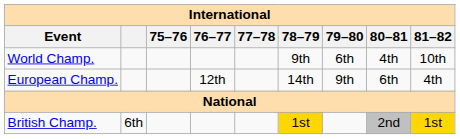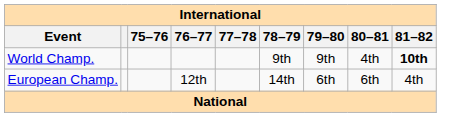World Champ. | 79–80: 6th -> 9th
World Champ. | 81–82: normal -> bold
European Champ. | 79–80: 9th -> 6th
- row: British Champ. | 6th | 1st | 2nd | 1st
